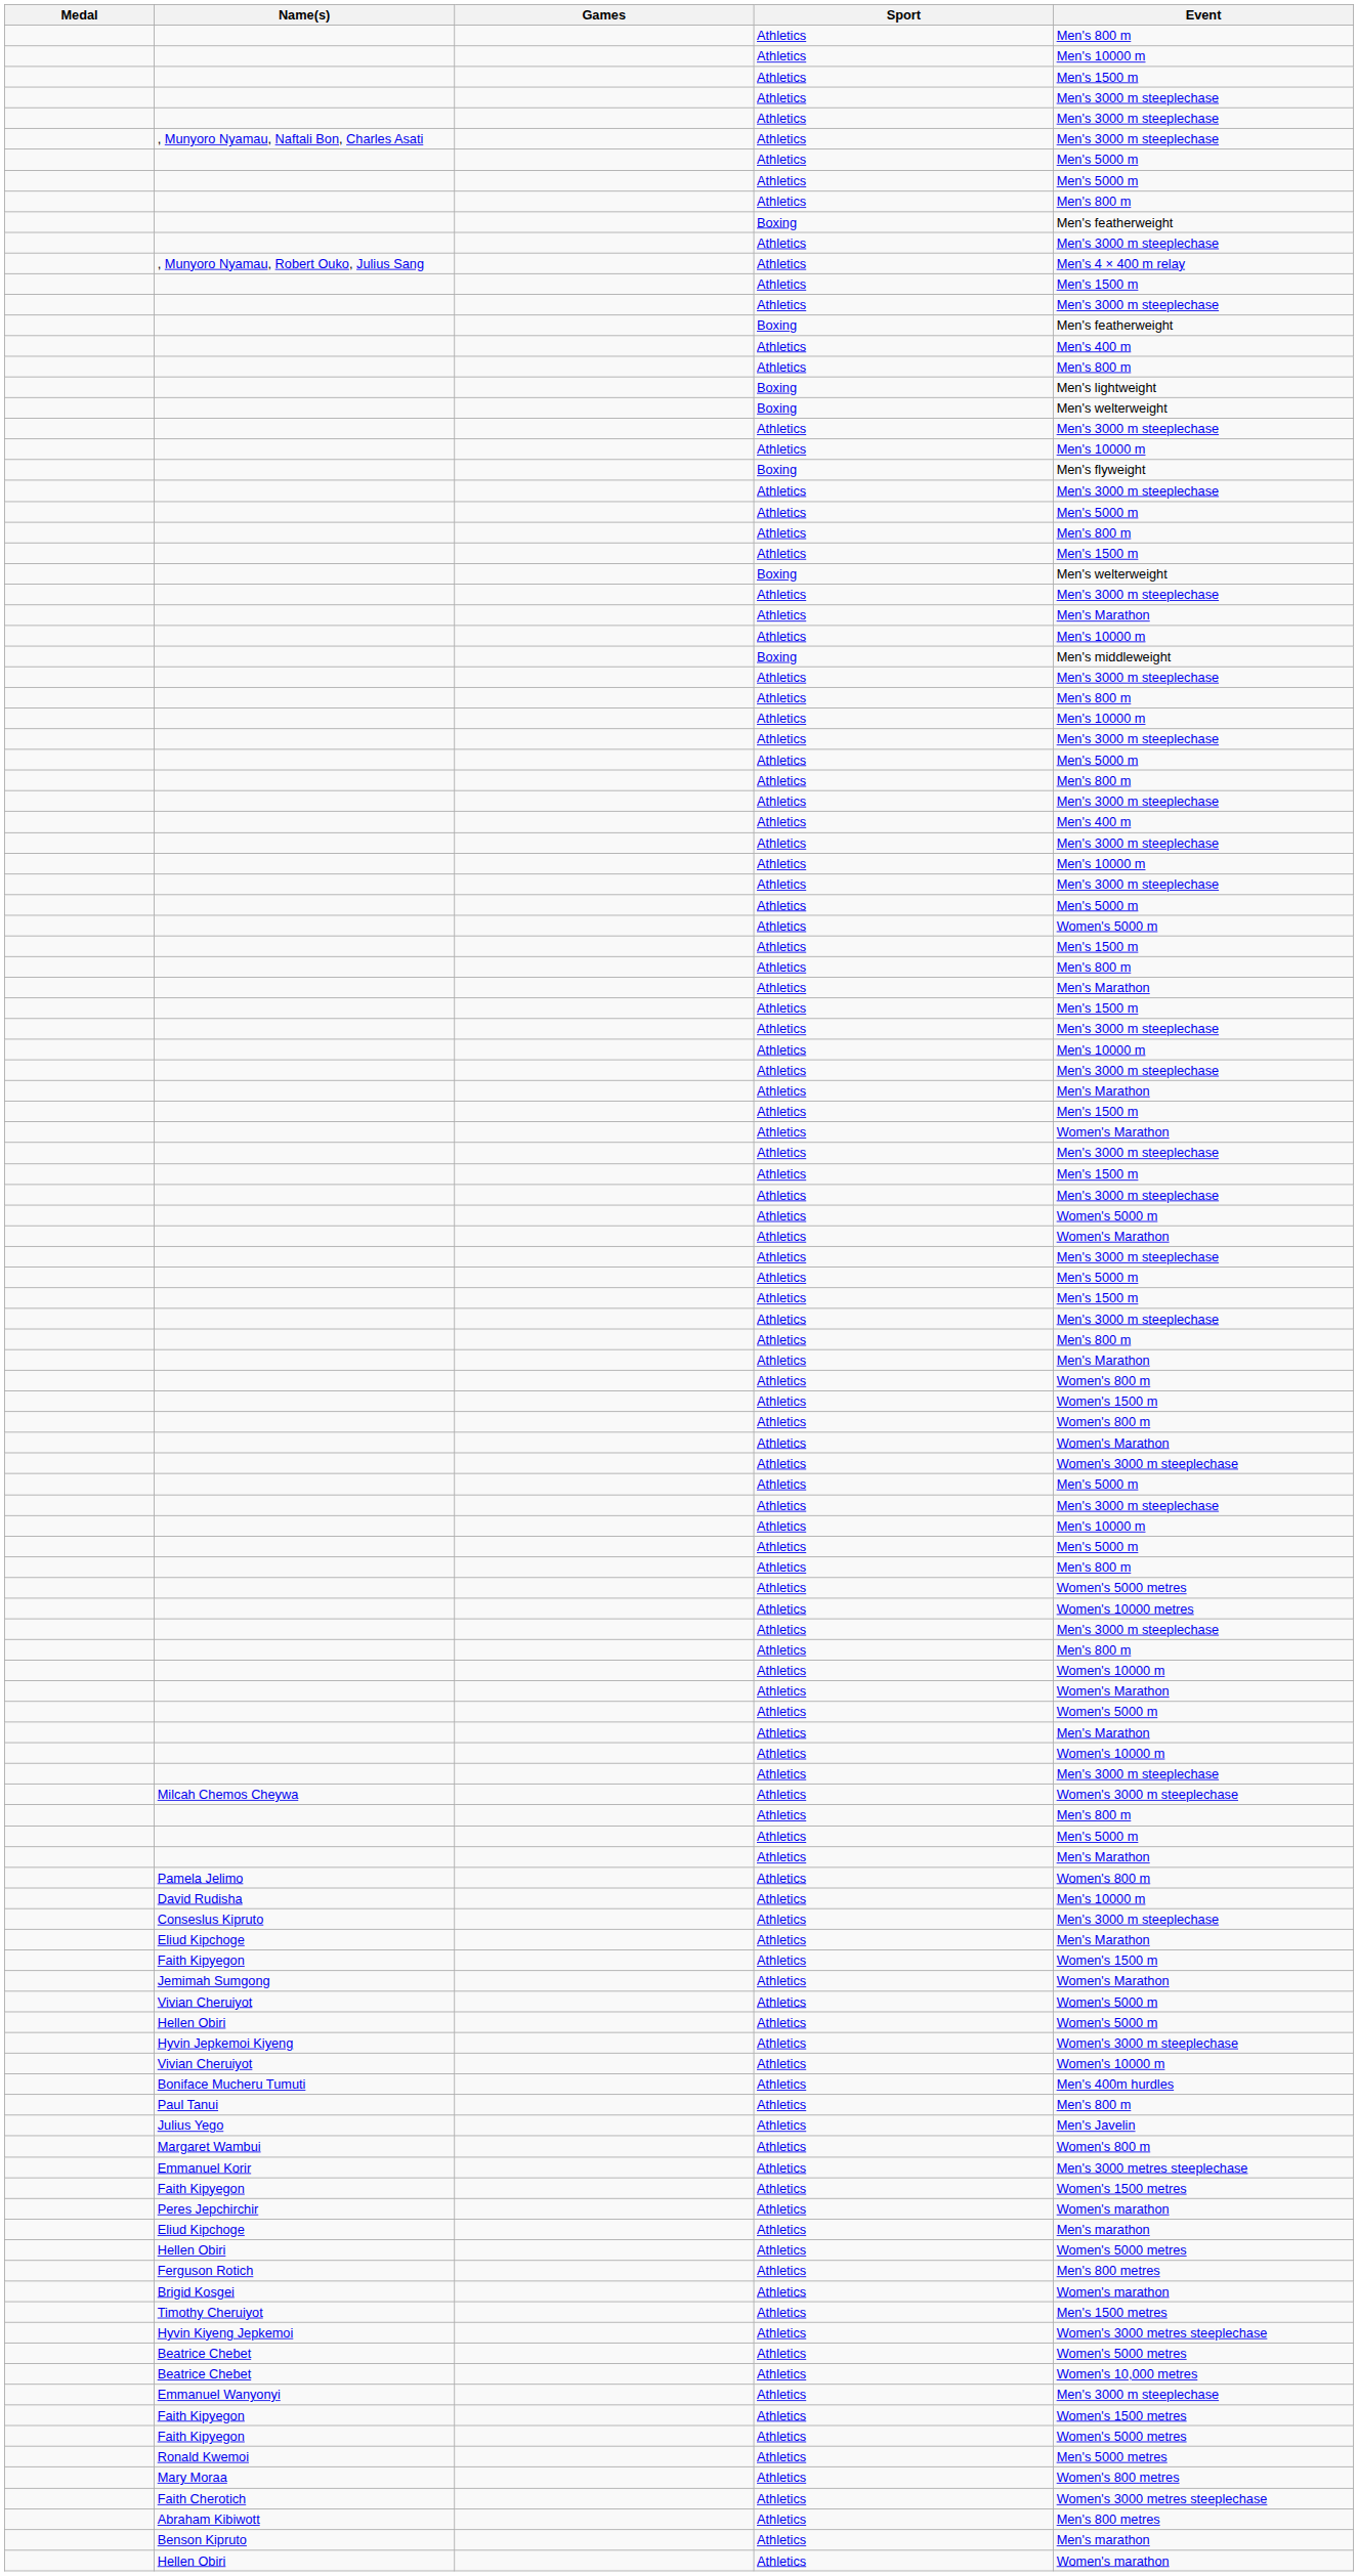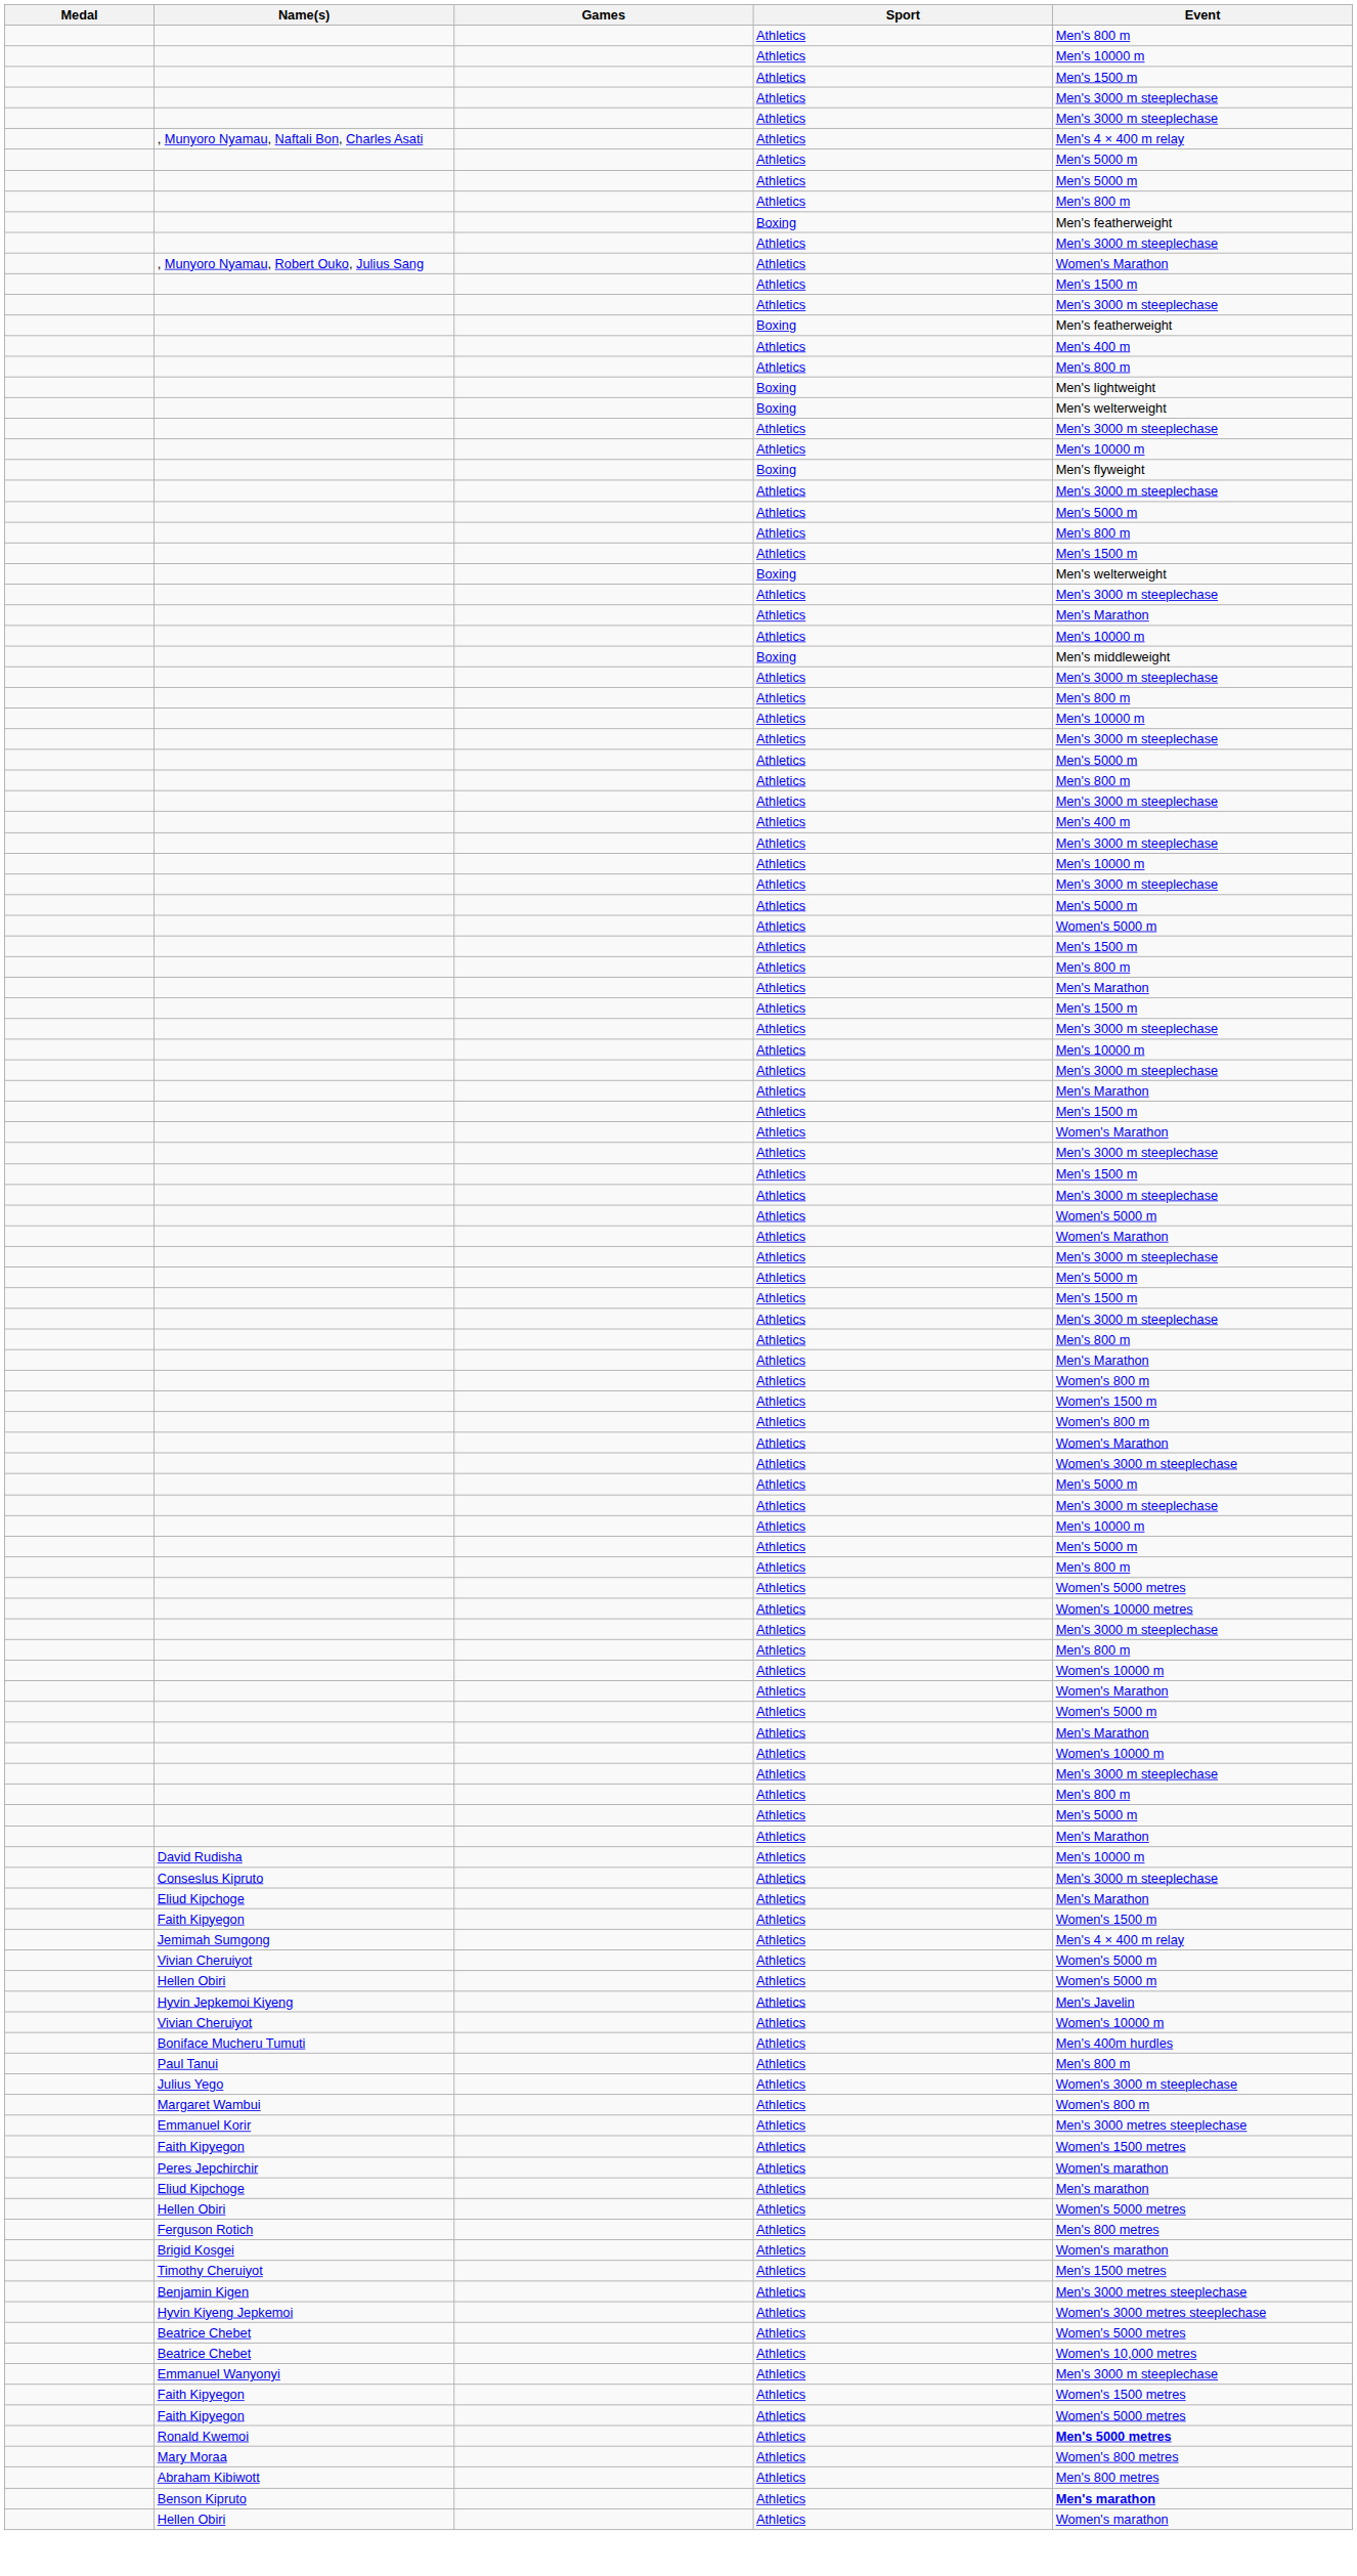, Munyoro Nyamau, Naftali Bon, Charles Asati | Event: Men's 3000 m steeplechase -> Men's 4 × 400 m relay
, Munyoro Nyamau, Robert Ouko, Julius Sang | Event: Men's 4 × 400 m relay -> Women's Marathon
- row: Milcah Chemos Cheywa | Athletics | Women's 3000 m steeplechase
- row: Pamela Jelimo | Athletics | Women's 800 m
Jemimah Sumgong | Event: Women's Marathon -> Men's 4 × 400 m relay
Hyvin Jepkemoi Kiyeng | Event: Women's 3000 m steeplechase -> Men's Javelin
Julius Yego | Event: Men's Javelin -> Women's 3000 m steeplechase
+ row: Benjamin Kigen | Athletics | Men's 3000 metres steeplechase
Ronald Kwemoi | Event: normal -> bold
- row: Faith Cherotich | Athletics | Women's 3000 metres steeplechase
Benson Kipruto | Event: normal -> bold
